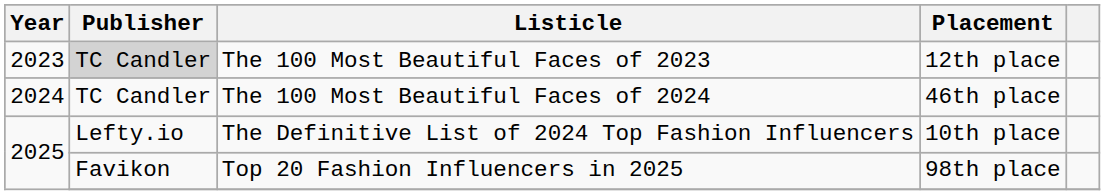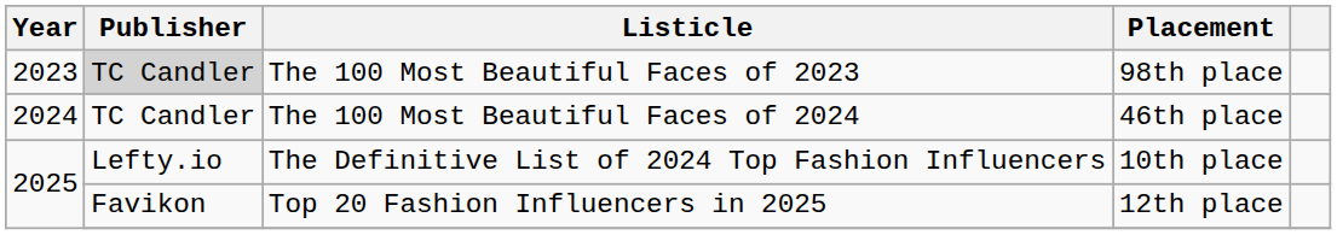The 100 Most Beautiful Faces of 2023 | Placement: 12th place -> 98th place
Top 20 Fashion Influencers in 2025 | Placement: 98th place -> 12th place
